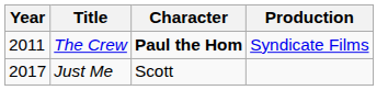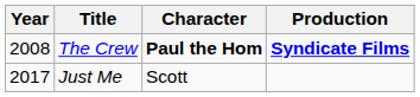The Crew | Year: 2011 -> 2008
The Crew | Production: normal -> bold
